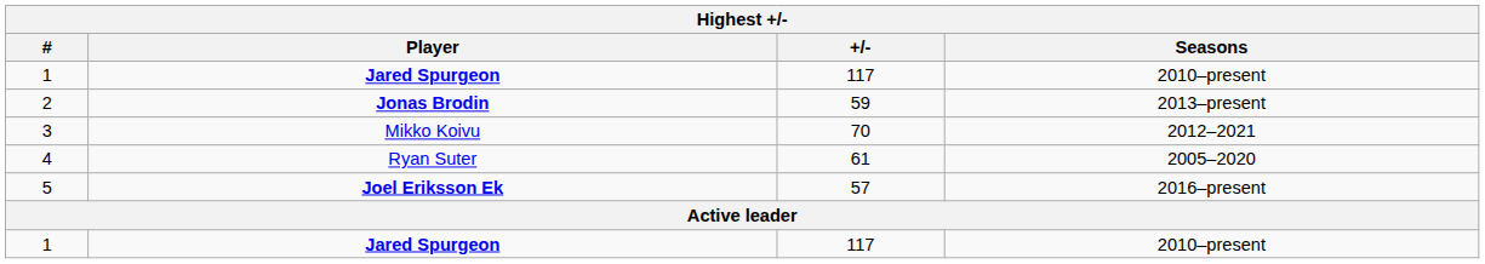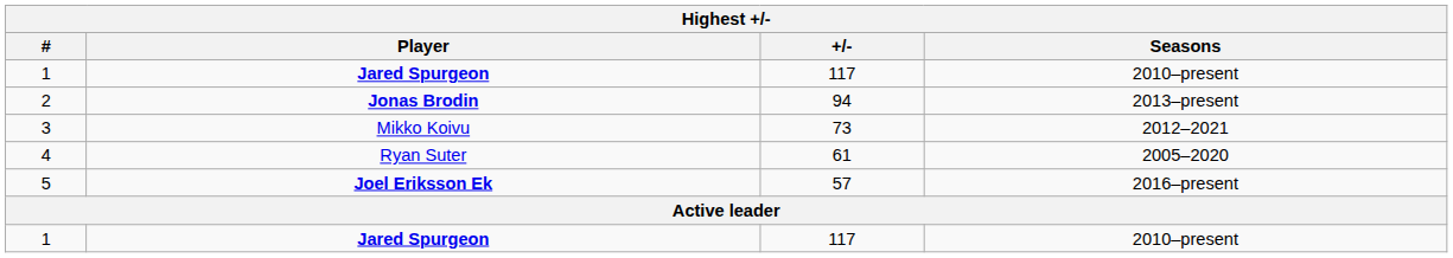2 | +/-: 59 -> 94
3 | +/-: 70 -> 73
